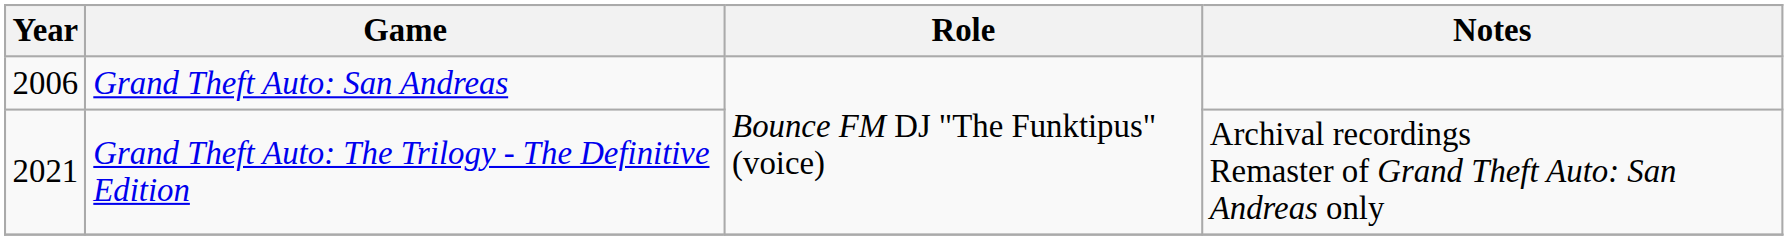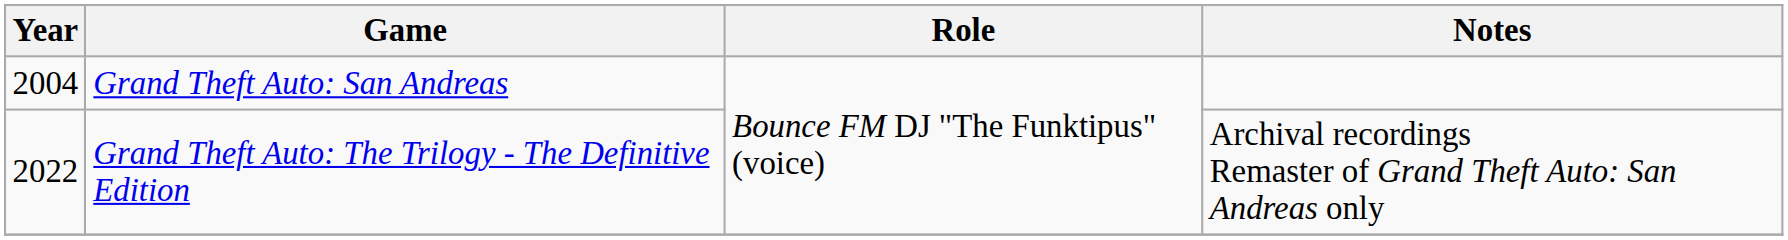Grand Theft Auto: San Andreas | Year: 2006 -> 2004
Grand Theft Auto: The Trilogy - The Definitive Edition | Year: 2021 -> 2022
